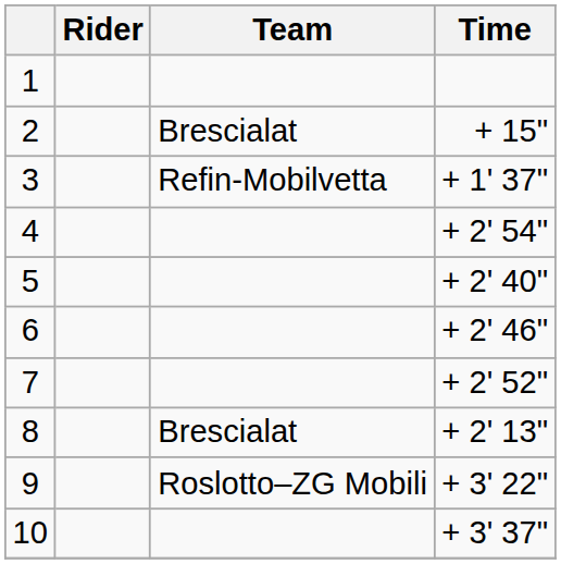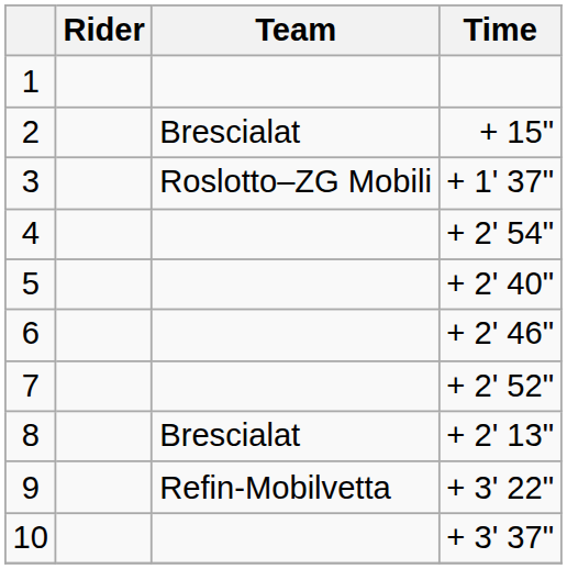3 | Team: Refin-Mobilvetta -> Roslotto–ZG Mobili
9 | Team: Roslotto–ZG Mobili -> Refin-Mobilvetta
